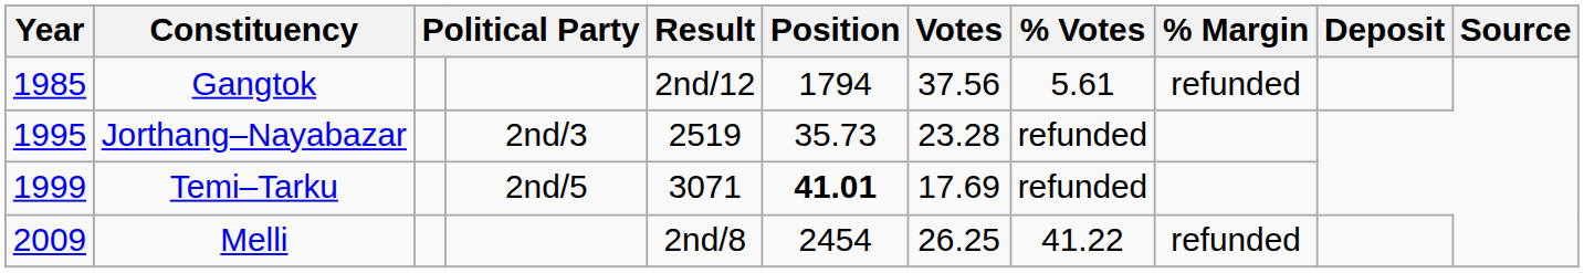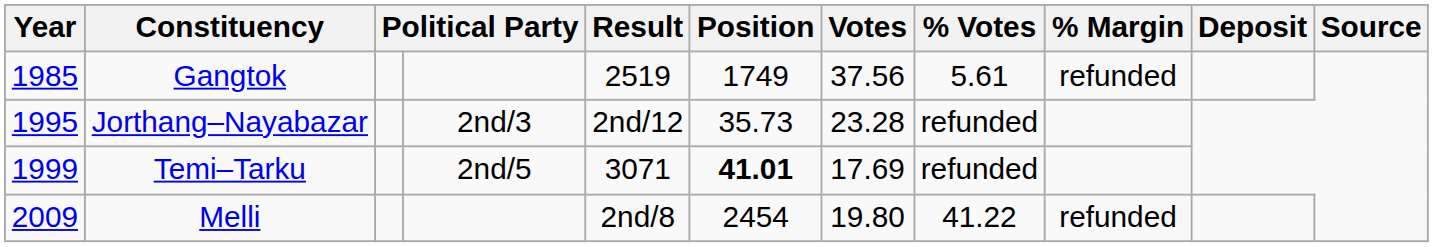Gangtok | Result: 2nd/12 -> 2519
Gangtok | Position: 1794 -> 1749
Jorthang–Nayabazar | Result: 2519 -> 2nd/12
Melli | Votes: 26.25 -> 19.80
